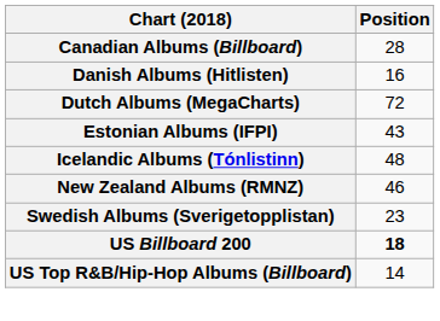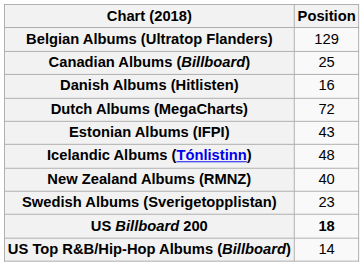+ row: Belgian Albums (Ultratop Flanders) | 129
Canadian Albums (Billboard) | Position: 28 -> 25
New Zealand Albums (RMNZ) | Position: 46 -> 40
